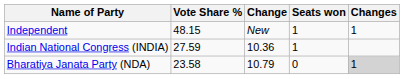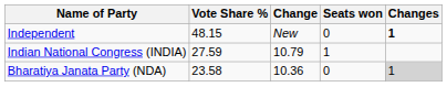Independent | Seats won: 1 -> 0
Independent | Changes: normal -> bold
Indian National Congress (INDIA) | Change: 10.36 -> 10.79
Bharatiya Janata Party (NDA) | Change: 10.79 -> 10.36
